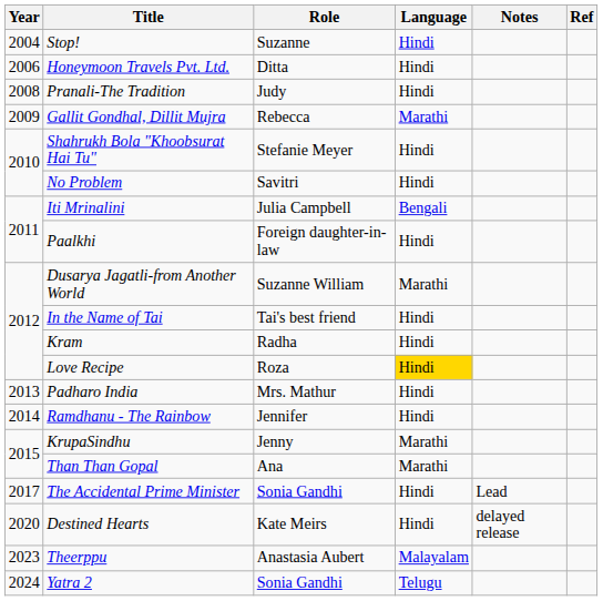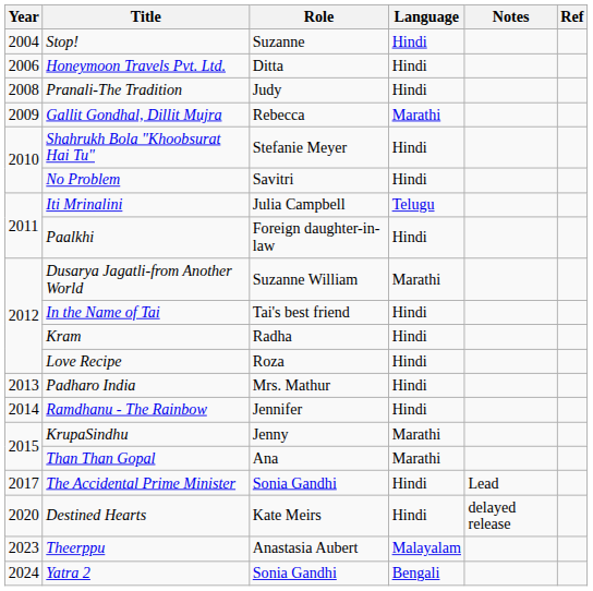Iti Mrinalini | Language: Bengali -> Telugu
Love Recipe | Language: gold background -> no background
Yatra 2 | Language: Telugu -> Bengali
